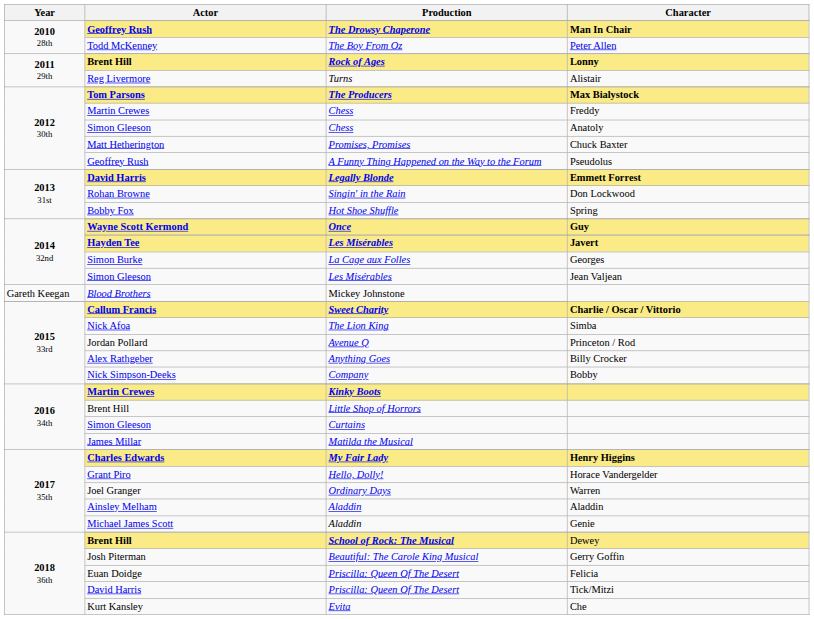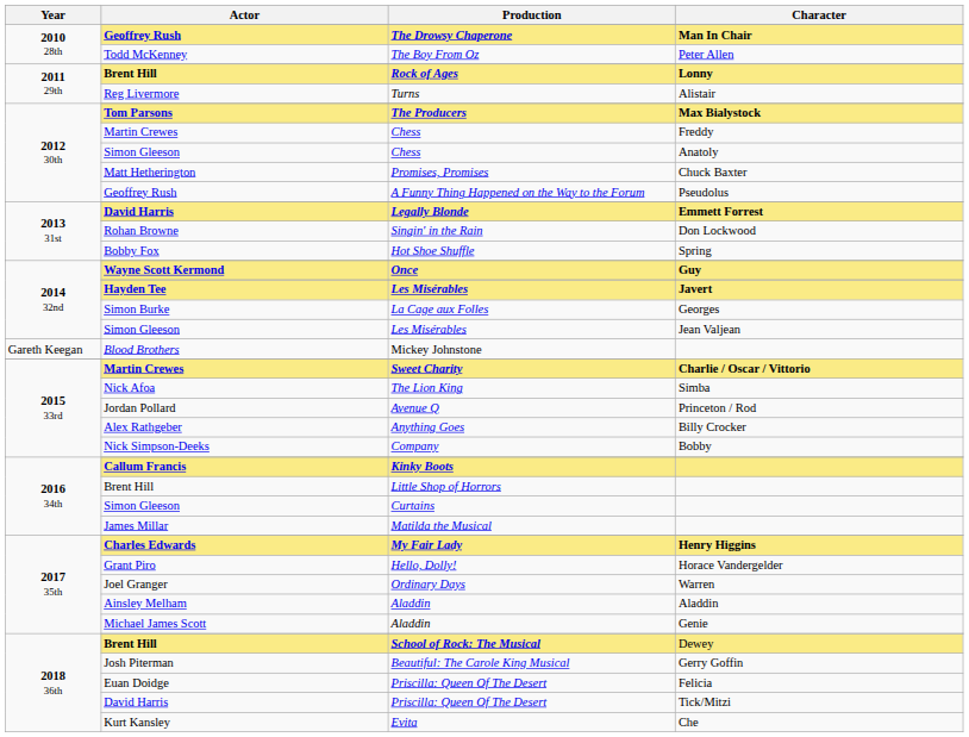Sweet Charity | Actor: Callum Francis -> Martin Crewes
Kinky Boots | Actor: Martin Crewes -> Callum Francis
